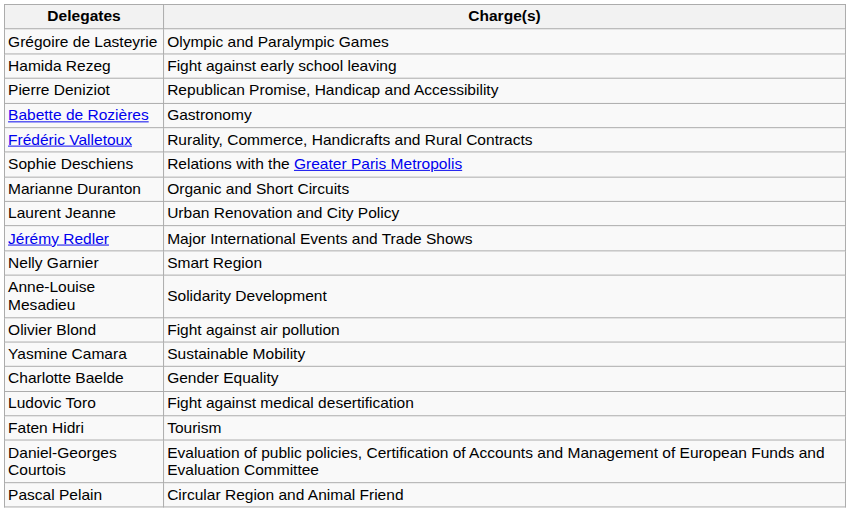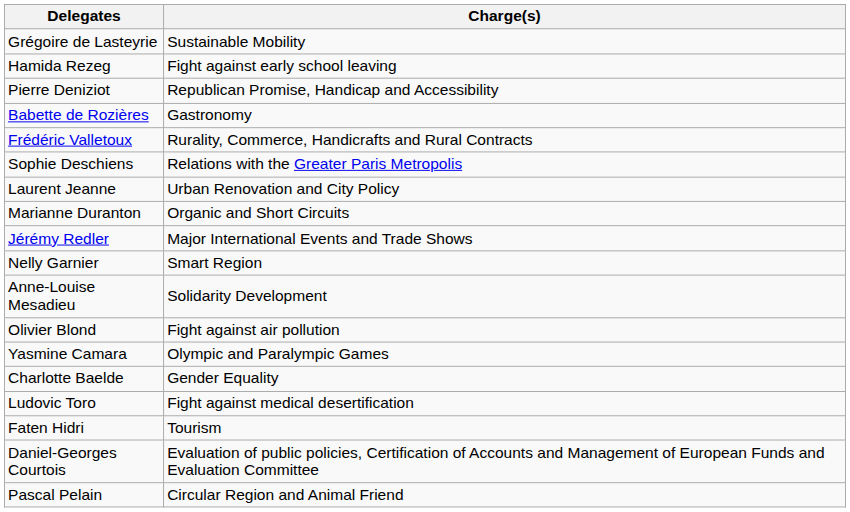Grégoire de Lasteyrie | Charge(s): Olympic and Paralympic Games -> Sustainable Mobility
rows swapped: Laurent Jeanne <-> Marianne Duranton
Yasmine Camara | Charge(s): Sustainable Mobility -> Olympic and Paralympic Games
